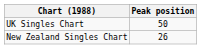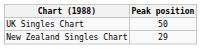New Zealand Singles Chart | Peak position: 26 -> 29
